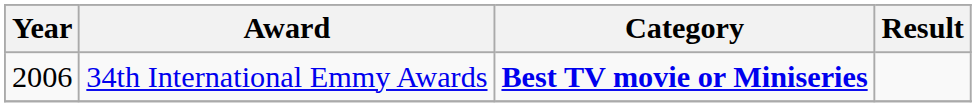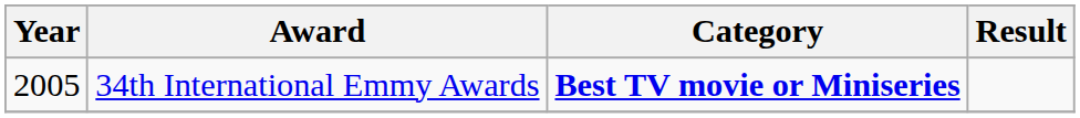34th International Emmy Awards | Year: 2006 -> 2005
